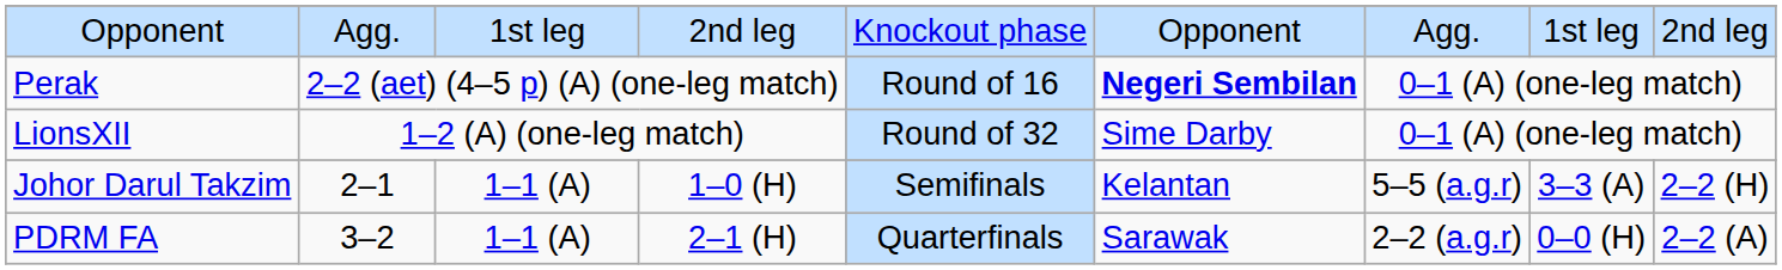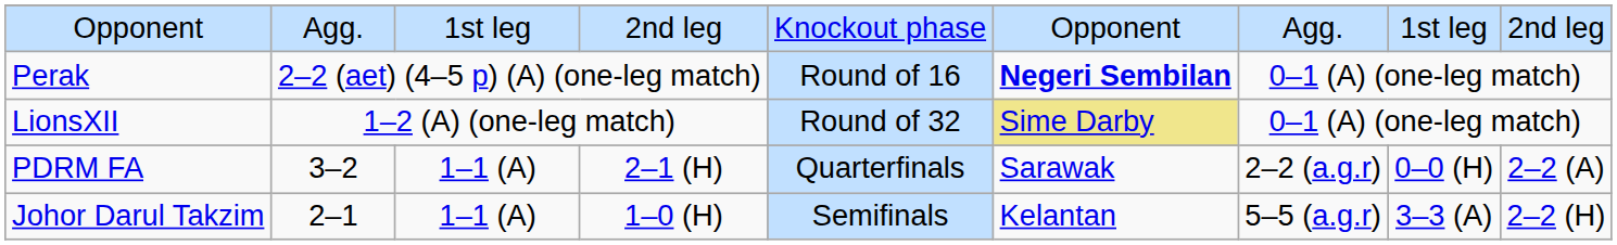LionsXII | column 6: no background -> khaki background
rows swapped: PDRM FA <-> Johor Darul Takzim
